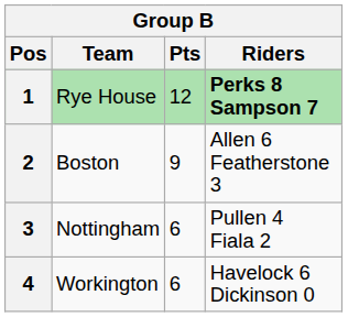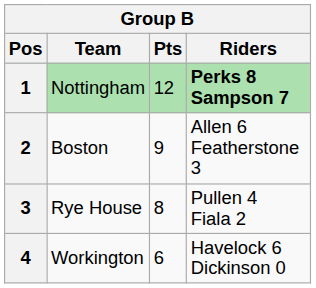1 | Team: Rye House -> Nottingham
3 | Team: Nottingham -> Rye House
3 | Pts: 6 -> 8
